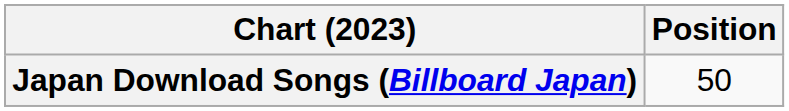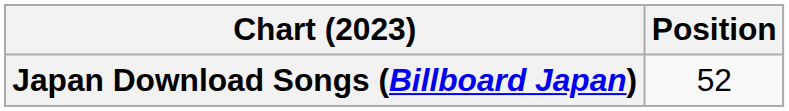Japan Download Songs (Billboard Japan) | Position: 50 -> 52
